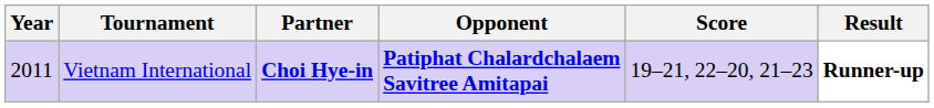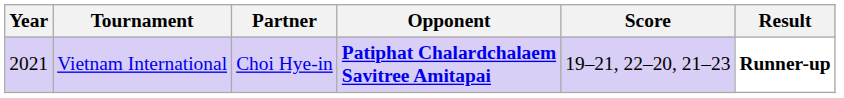Vietnam International | Year: 2011 -> 2021
Vietnam International | Partner: bold -> normal
